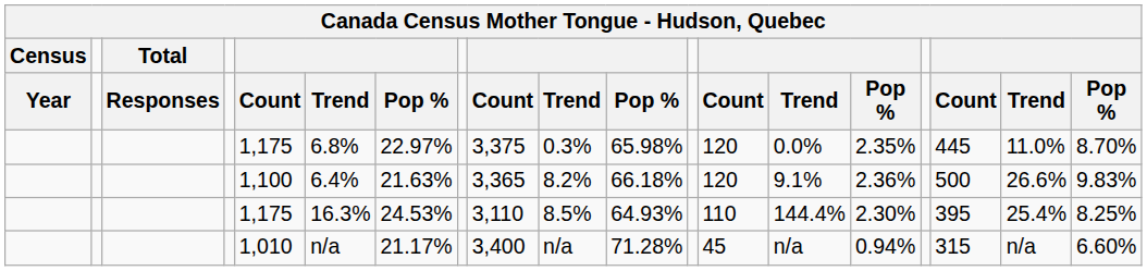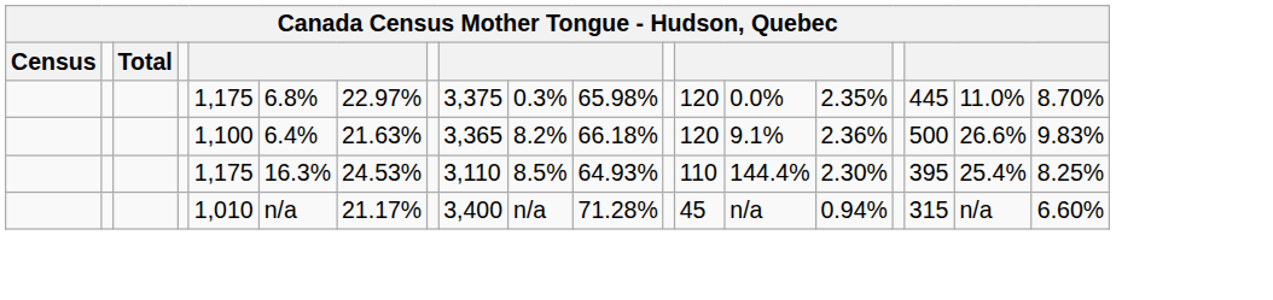- row: Year | Responses | Count | Trend | Pop % | Count | Trend | Pop % | Count | Trend | Pop % | Count | Trend | Pop %
